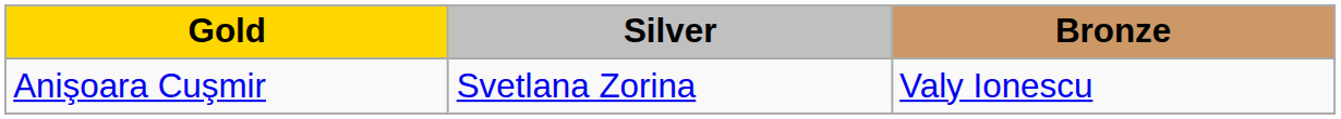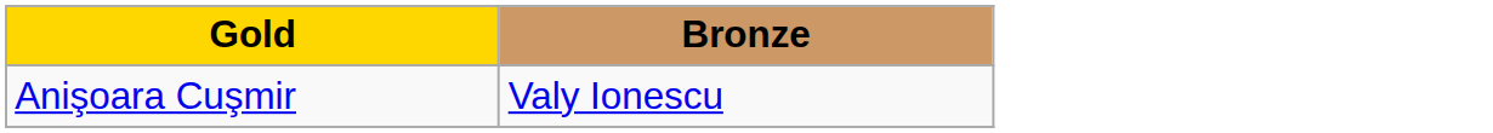- column: Silver | Svetlana Zorina
